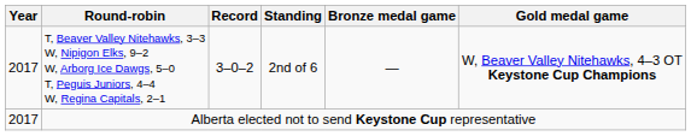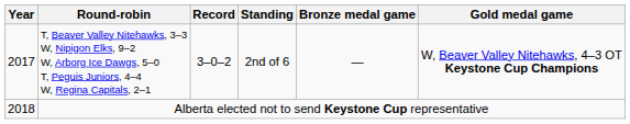Alberta elected not to send Keystone Cup representative | Year: 2017 -> 2018
